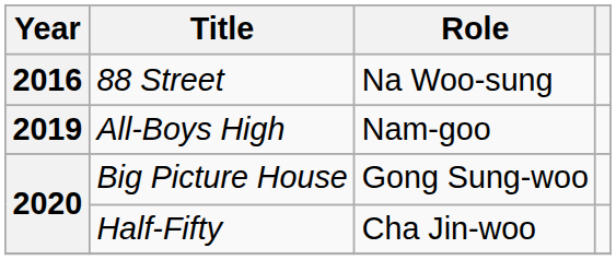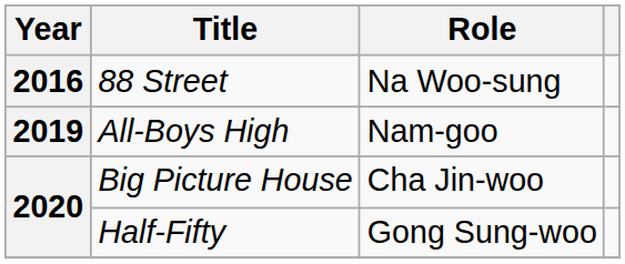Big Picture House | Role: Gong Sung-woo -> Cha Jin-woo
Half-Fifty | Role: Cha Jin-woo -> Gong Sung-woo
